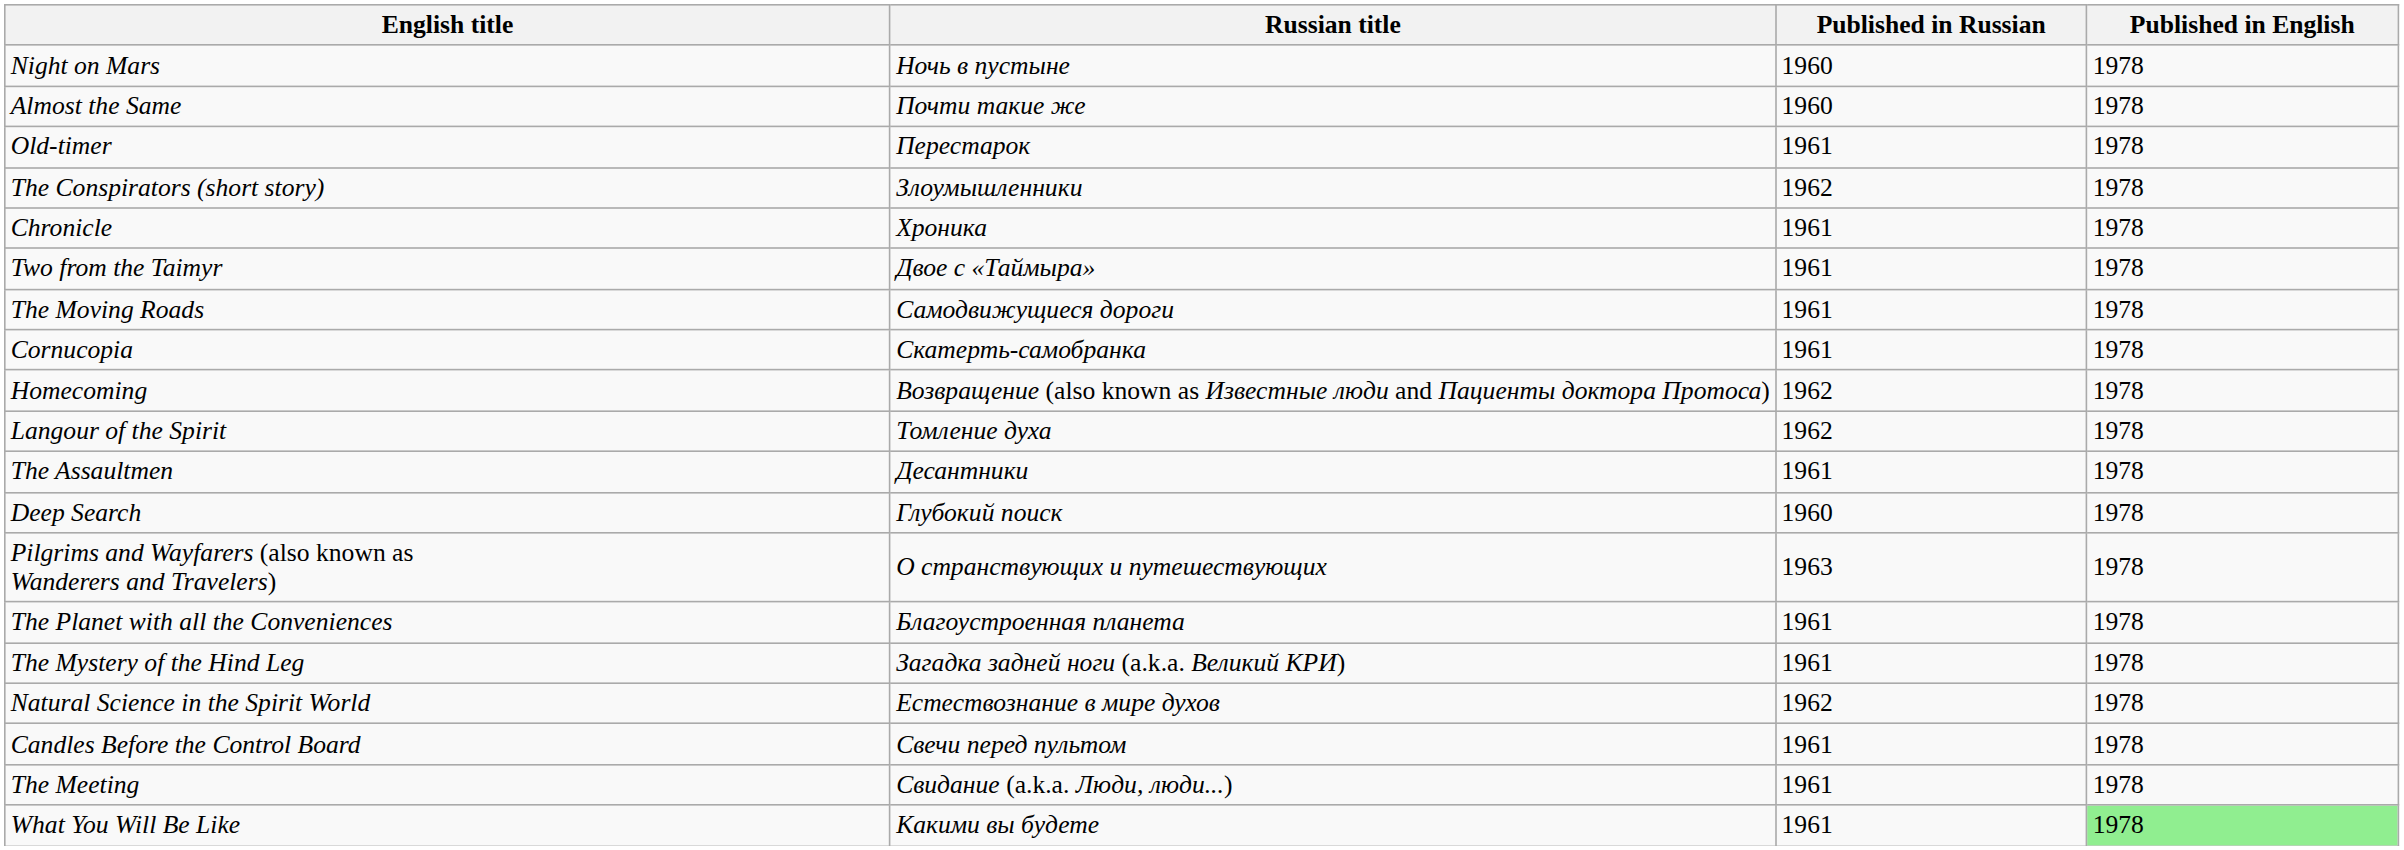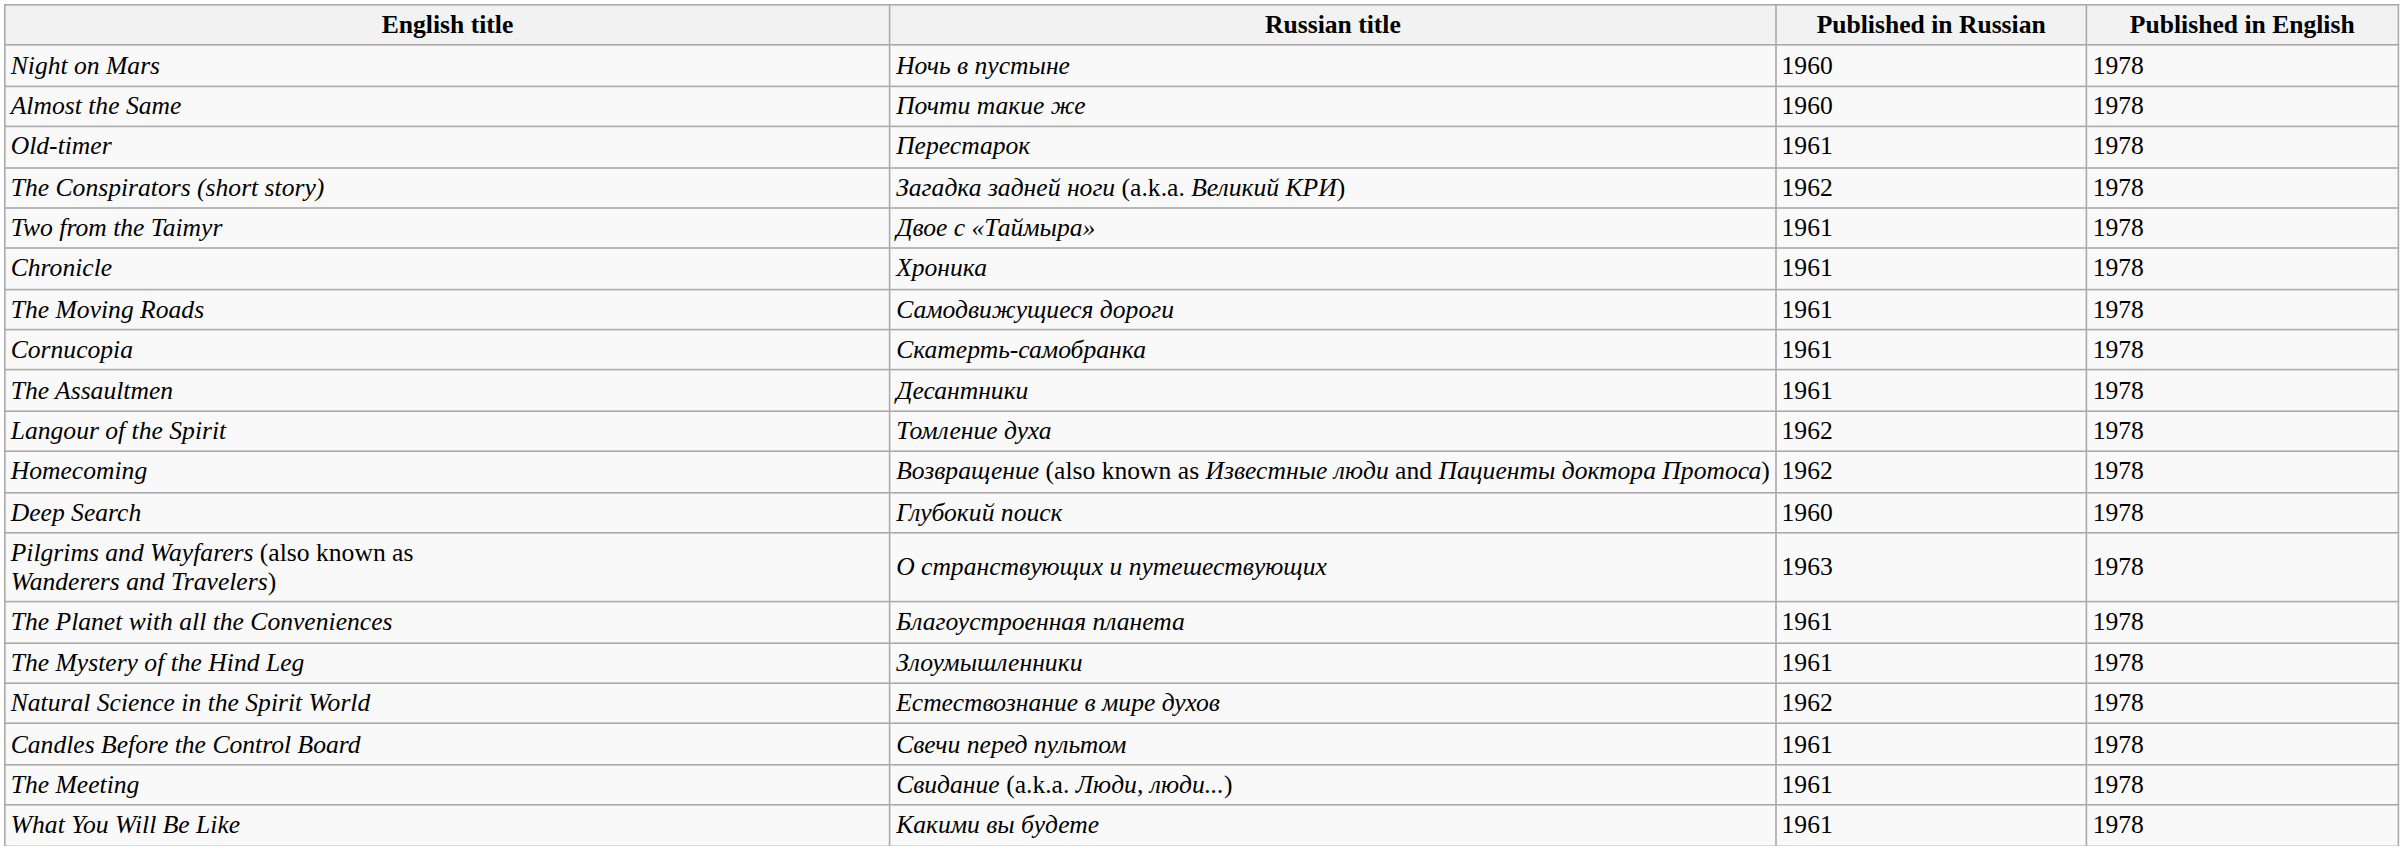The Conspirators (short story) | Russian title: Злоумышленники -> Загадка задней ноги (a.k.a. Великий КРИ)
rows swapped: Chronicle <-> Two from the Taimyr
rows swapped: Homecoming <-> The Assaultmen
The Mystery of the Hind Leg | Russian title: Загадка задней ноги (a.k.a. Великий КРИ) -> Злоумышленники
What You Will Be Like | Published in English: lightgreen background -> no background
